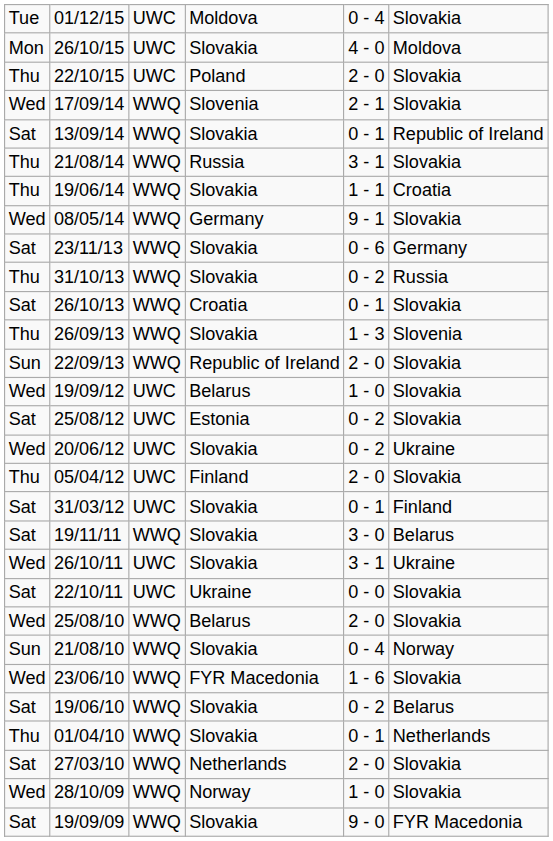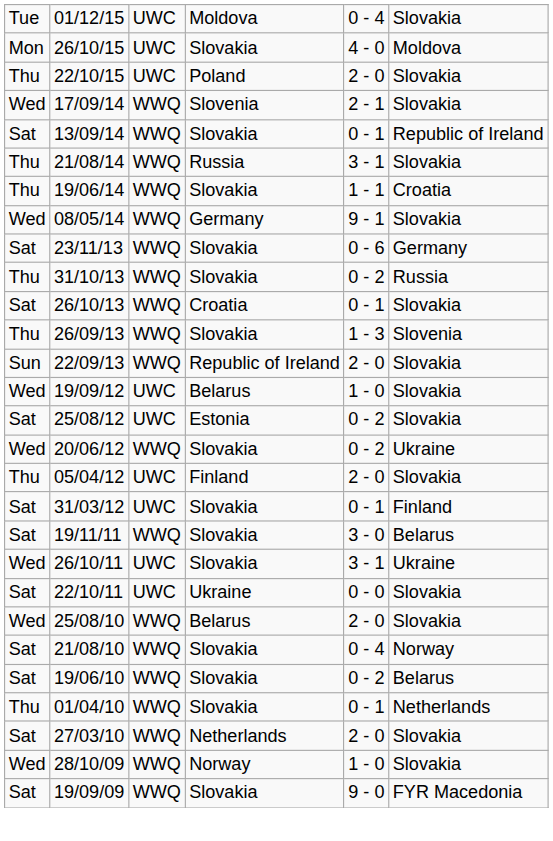20/06/12 | column 3: UWC -> WWQ
21/08/10 | column 1: Sun -> Sat
- row: Wed | 23/06/10 | WWQ | FYR Macedonia | 1 - 6 | Slovakia
